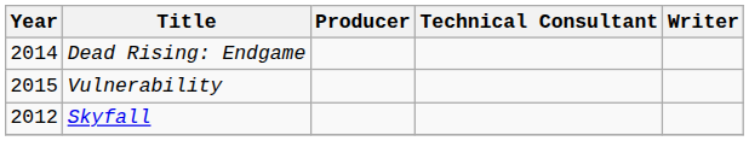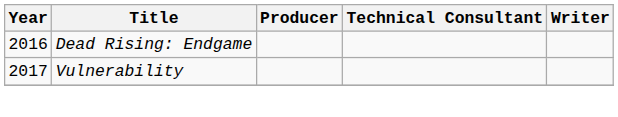Dead Rising: Endgame | Year: 2014 -> 2016
Vulnerability | Year: 2015 -> 2017
- row: 2012 | Skyfall
